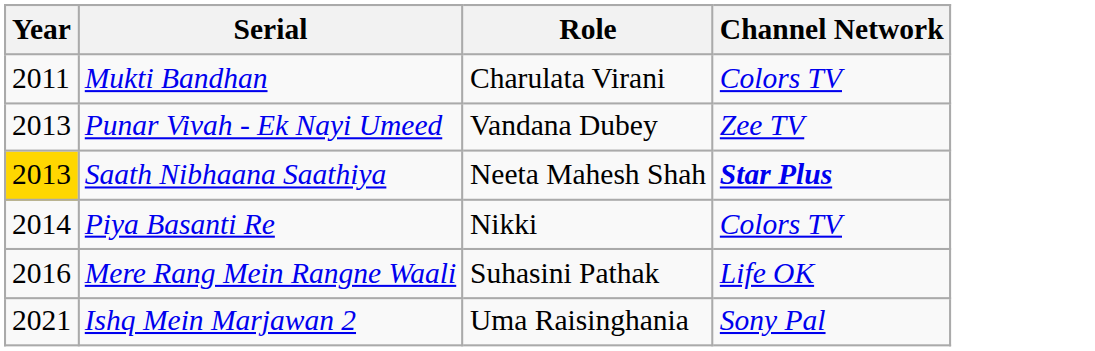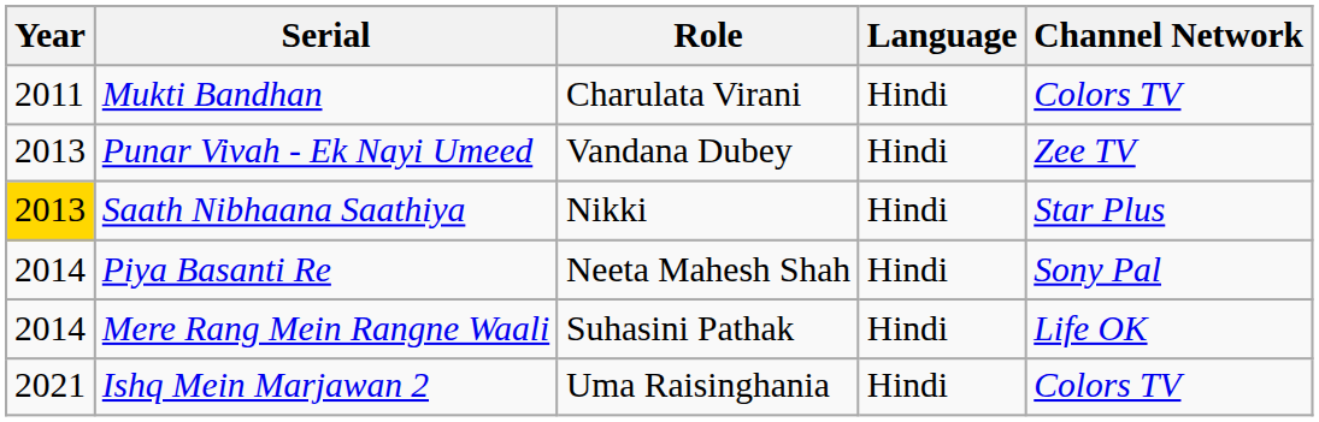+ column: Language | Hindi | Hindi | Hindi | Hindi | Hindi | Hindi
Saath Nibhaana Saathiya | Role: Neeta Mahesh Shah -> Nikki
Saath Nibhaana Saathiya | Channel Network: bold -> normal
Piya Basanti Re | Role: Nikki -> Neeta Mahesh Shah
Piya Basanti Re | Channel Network: Colors TV -> Sony Pal
Mere Rang Mein Rangne Waali | Year: 2016 -> 2014
Ishq Mein Marjawan 2 | Channel Network: Sony Pal -> Colors TV
